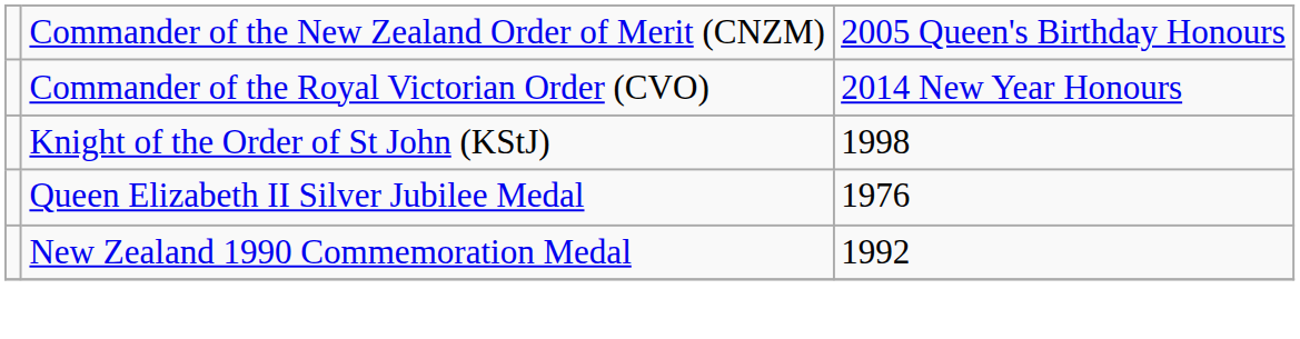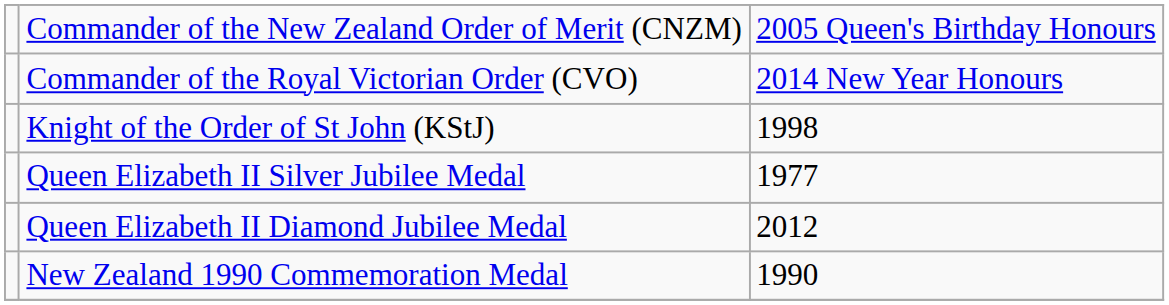Queen Elizabeth II Silver Jubilee Medal | column 3: 1976 -> 1977
+ row: Queen Elizabeth II Diamond Jubilee Medal | 2012
New Zealand 1990 Commemoration Medal | column 3: 1992 -> 1990
